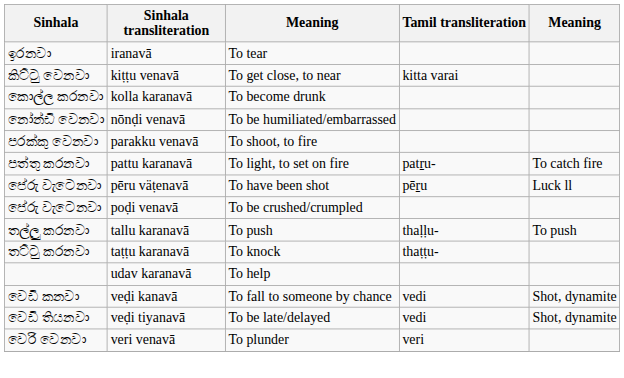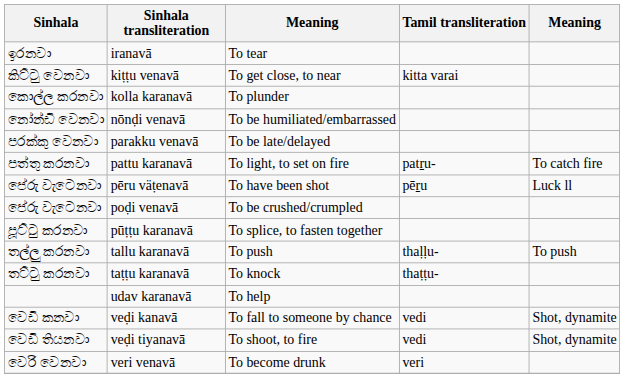kolla karanavā | column 3: To become drunk -> To plunder
parakku venavā | column 3: To shoot, to fire -> To be late/delayed
+ row: පූට්ටු කරනවා | pūṭṭu karanavā | To splice, to fasten together
veḍi tiyanavā | column 3: To be late/delayed -> To shoot, to fire
veri venavā | column 3: To plunder -> To become drunk
